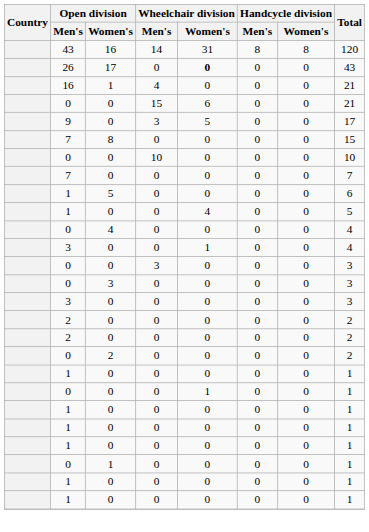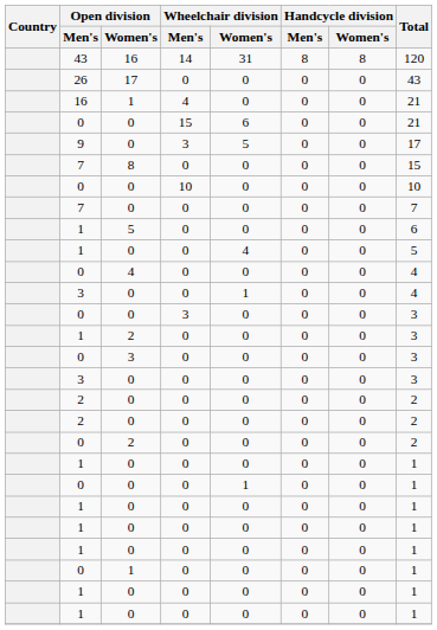26 | Wheelchair division / Women's: bold -> normal
+ row: 1 | 2 | 0 | 0 | 0 | 0 | 3
